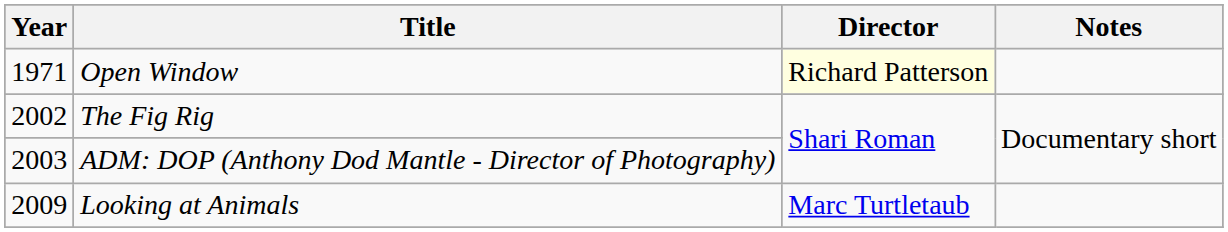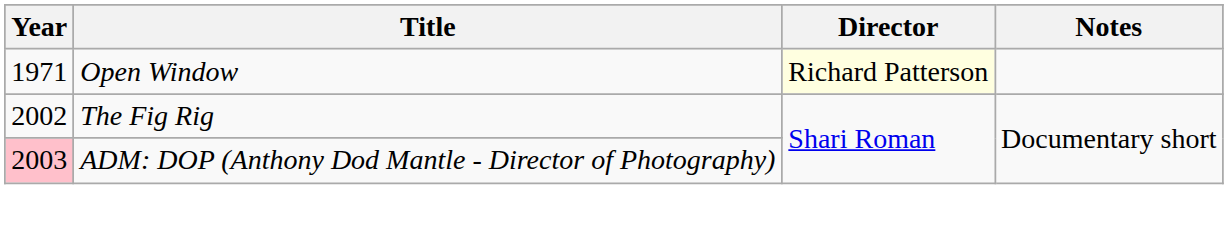ADM: DOP (Anthony Dod Mantle - Director of Photography) | Year: no background -> pink background
- row: 2009 | Looking at Animals | Marc Turtletaub
